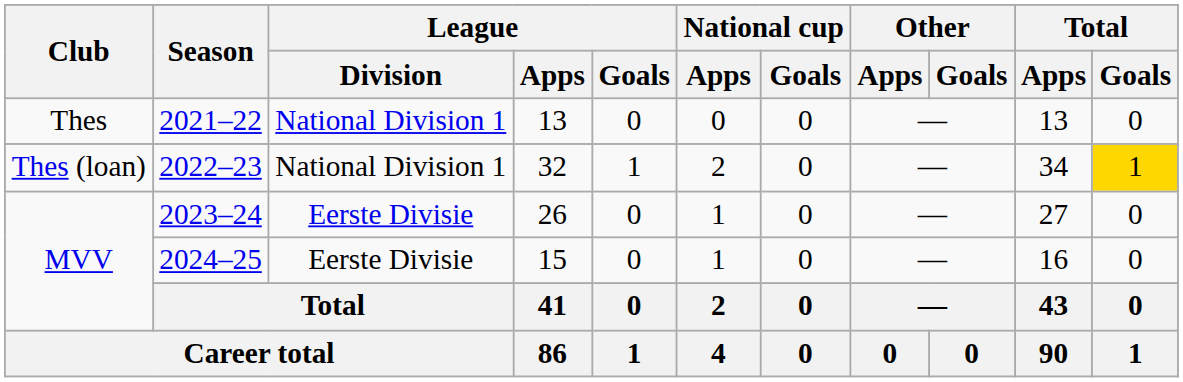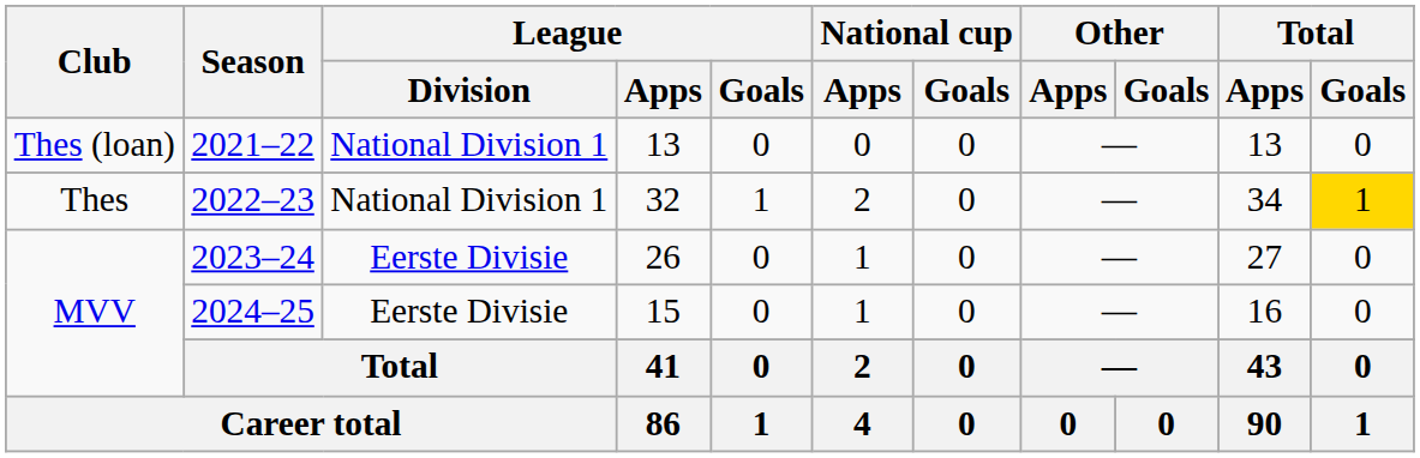2021–22 | Club: Thes -> Thes (loan)
2022–23 | Club: Thes (loan) -> Thes
